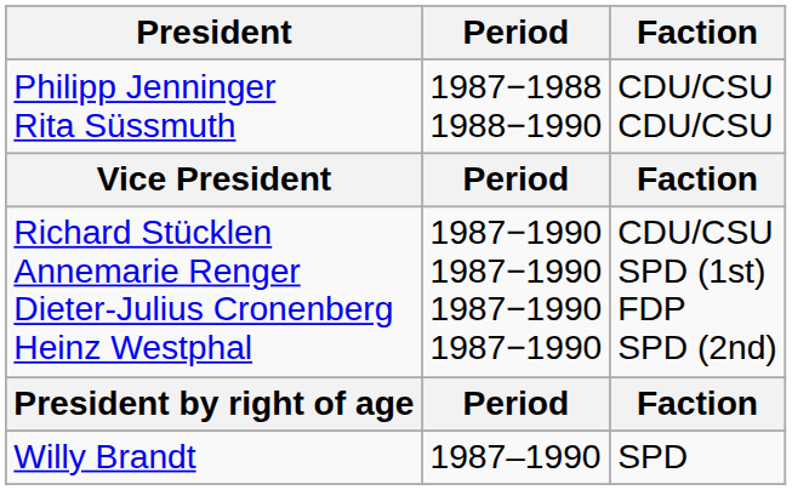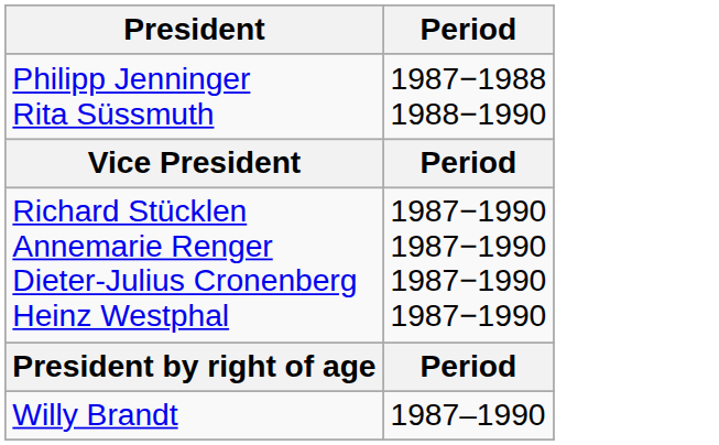- column: Faction | CDU/CSU CDU/CSU | Faction | CDU/CSU SPD (1st) FDP SPD (2nd) | Faction | SPD
